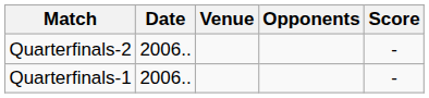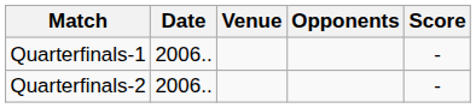rows swapped: Quarterfinals-1 <-> Quarterfinals-2
